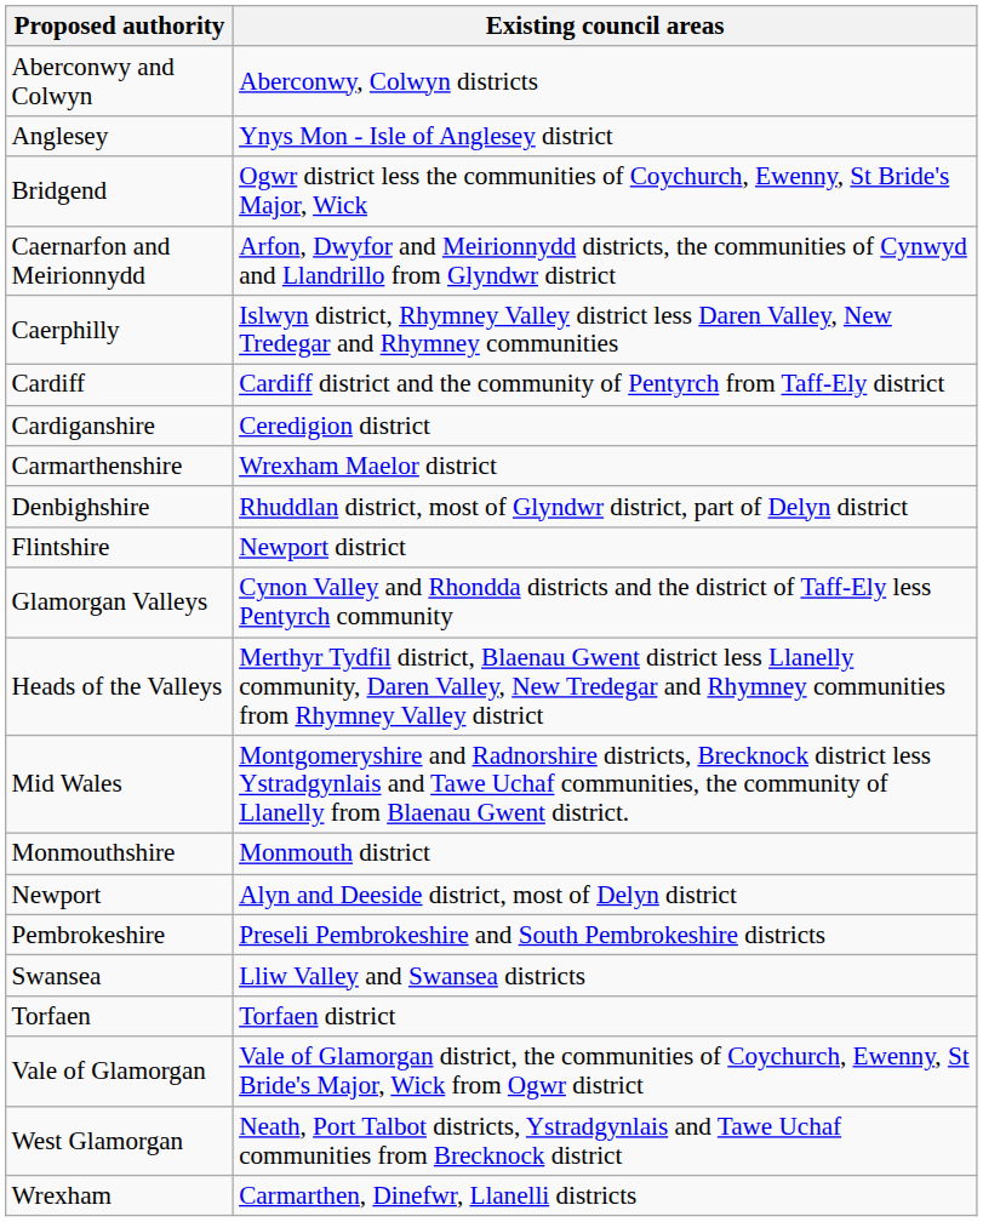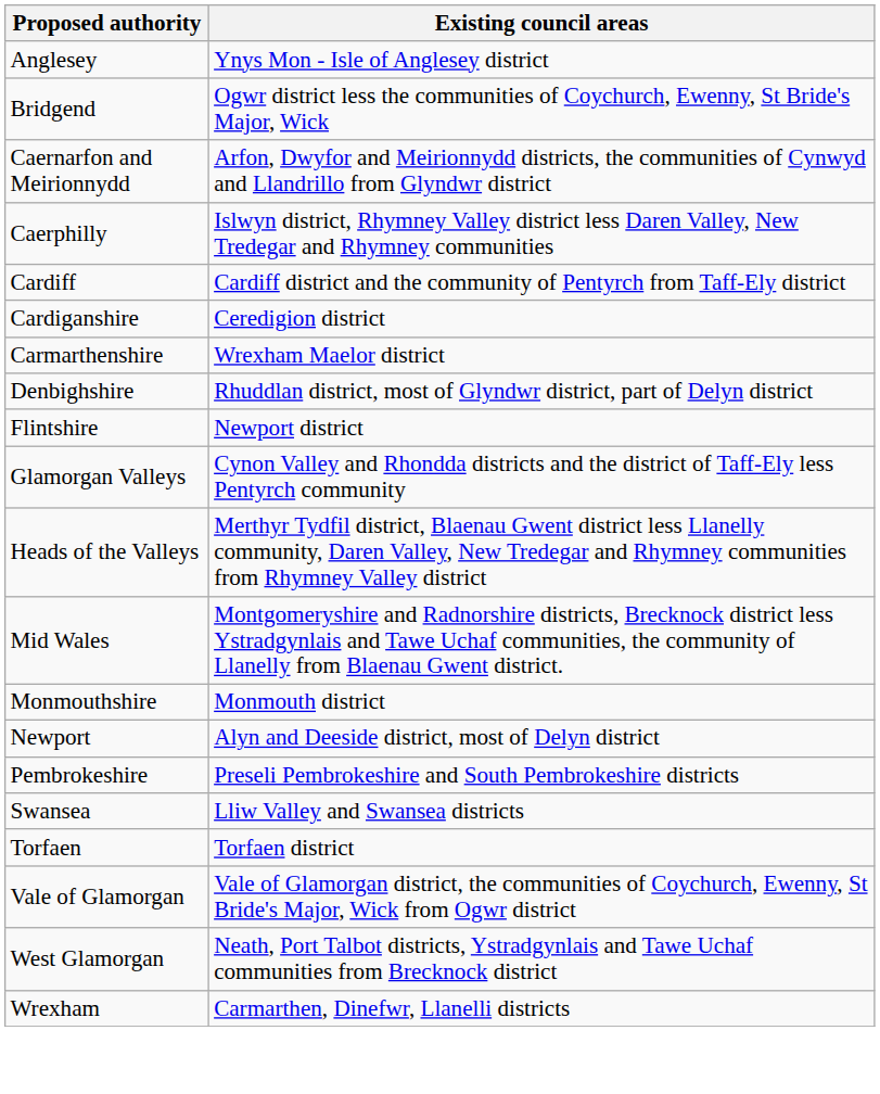- row: Aberconwy and Colwyn | Aberconwy, Colwyn districts
